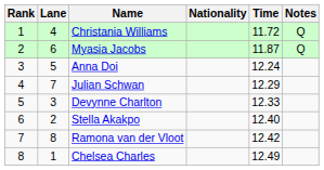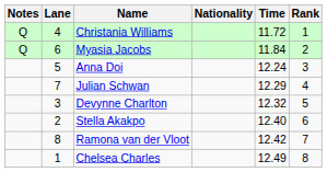columns swapped: Rank <-> Notes
Myasia Jacobs | Time: 11.87 -> 11.84
Devynne Charlton | Time: 12.33 -> 12.32
